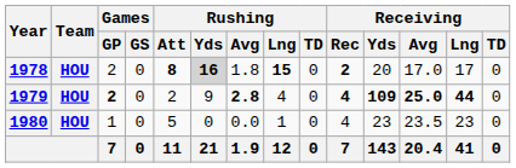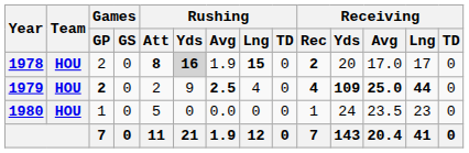1978 | Rushing / Avg: 1.8 -> 1.9
1979 | Rushing / Avg: 2.8 -> 2.5
1980 | Rushing / Lng: 1 -> 0
1980 | Receiving / Rec: 4 -> 1
1980 | Receiving / Yds: 23 -> 24
